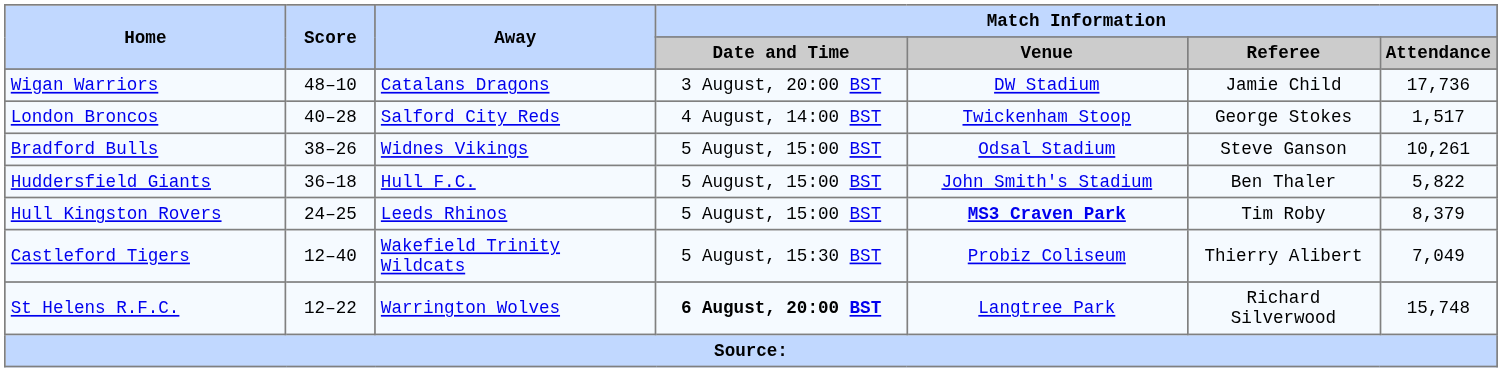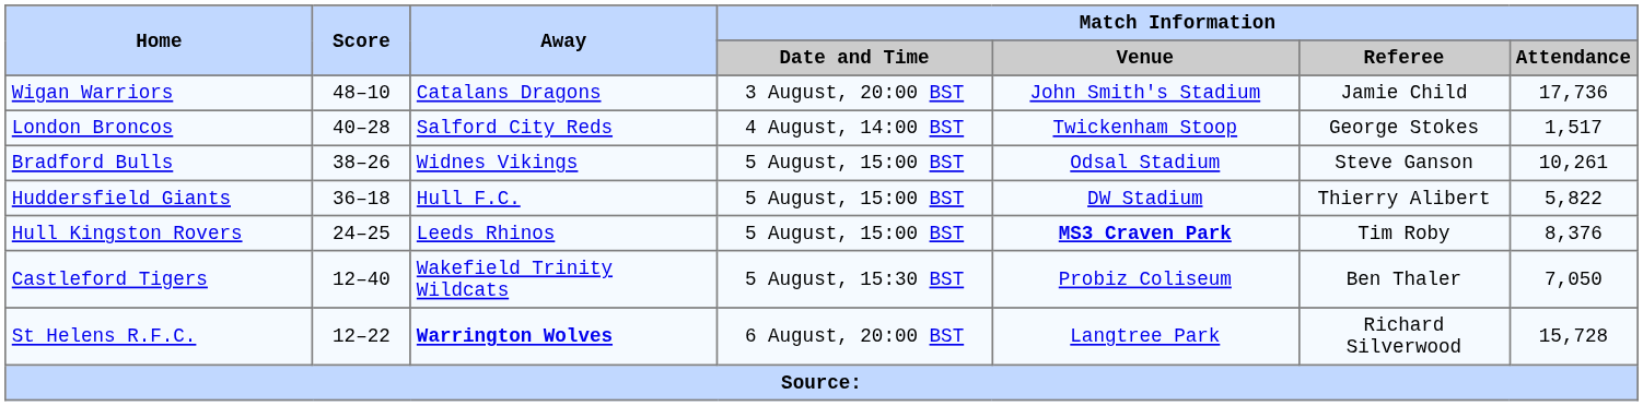Wigan Warriors | Match Information / Venue: DW Stadium -> John Smith's Stadium
Huddersfield Giants | Match Information / Venue: John Smith's Stadium -> DW Stadium
Huddersfield Giants | Match Information / Referee: Ben Thaler -> Thierry Alibert
Hull Kingston Rovers | Match Information / Attendance: 8,379 -> 8,376
Castleford Tigers | Match Information / Referee: Thierry Alibert -> Ben Thaler
Castleford Tigers | Match Information / Attendance: 7,049 -> 7,050
St Helens R.F.C. | Away: normal -> bold
St Helens R.F.C. | Match Information / Date and Time: bold -> normal
St Helens R.F.C. | Match Information / Attendance: 15,748 -> 15,728
